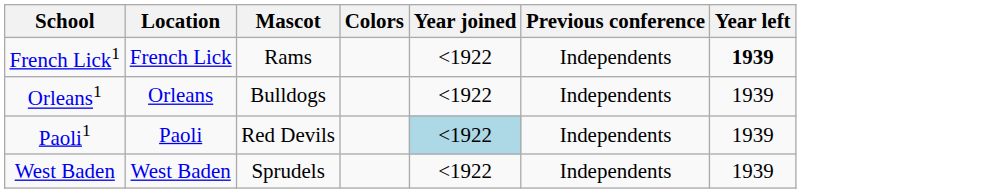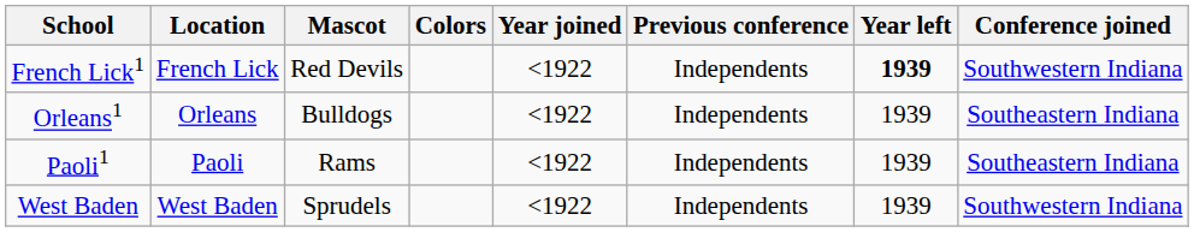+ column: Conference joined | Southwestern Indiana | Southeastern Indiana | Southeastern Indiana | Southwestern Indiana
French Lick1 | Mascot: Rams -> Red Devils
Paoli1 | Mascot: Red Devils -> Rams
Paoli1 | Year joined: lightblue background -> no background
